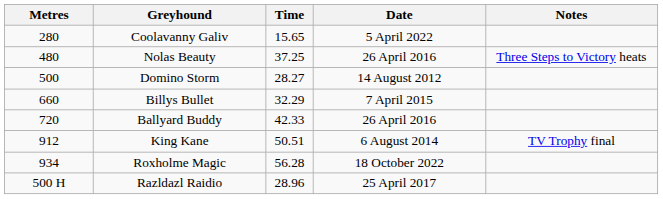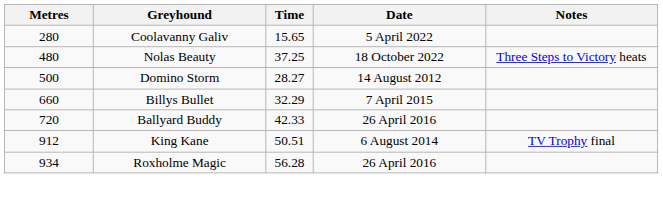Nolas Beauty | Date: 26 April 2016 -> 18 October 2022
Roxholme Magic | Date: 18 October 2022 -> 26 April 2016
- row: 500 H | Razldazl Raidio | 28.96 | 25 April 2017
